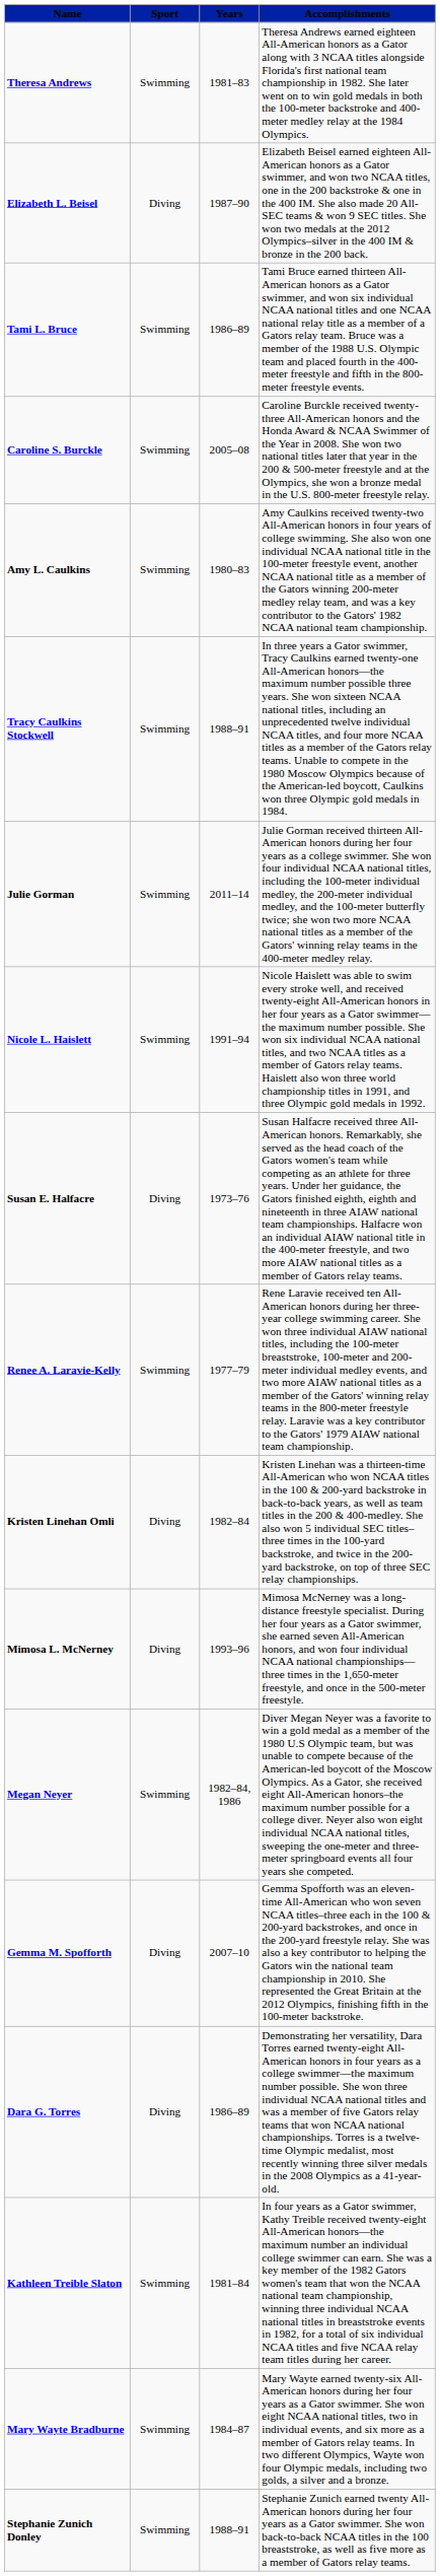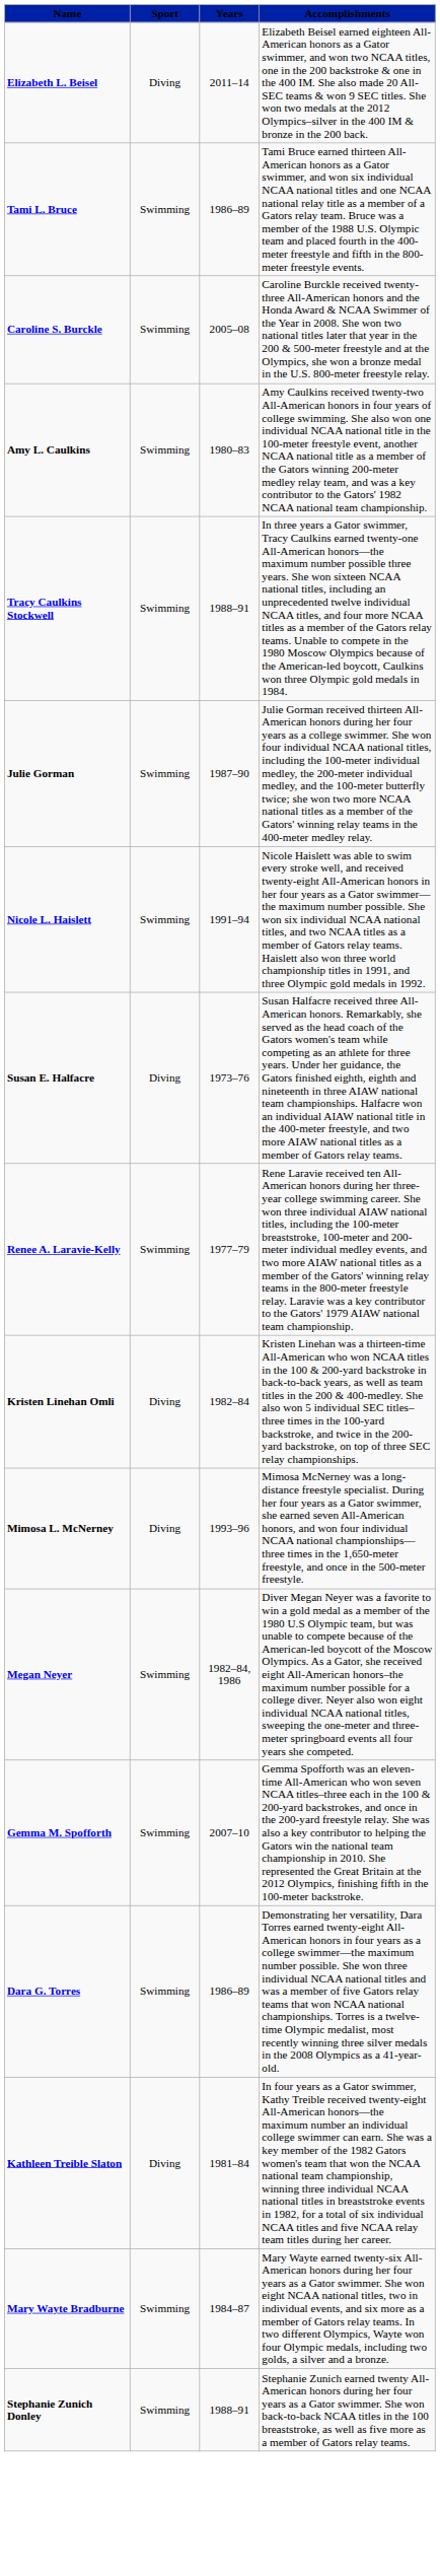- row: Theresa Andrews | Swimming | 1981–83 | Theresa Andrews earned eighteen All-American honors as a Gator along with 3 NCAA titles alongside Florida's first national team championship in 1982. She later went on to win gold medals in both the 100-meter backstroke and 400-meter medley relay at the 1984 Olympics.
Elizabeth L. Beisel | Years: 1987–90 -> 2011–14
Julie Gorman | Years: 2011–14 -> 1987–90
Gemma M. Spofforth | Sport: Diving -> Swimming
Dara G. Torres | Sport: Diving -> Swimming
Kathleen Treible Slaton | Sport: Swimming -> Diving
